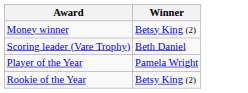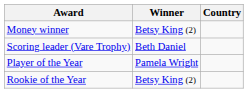+ column: Country
